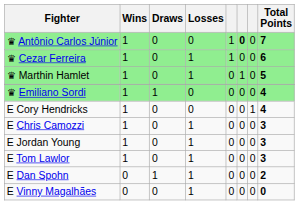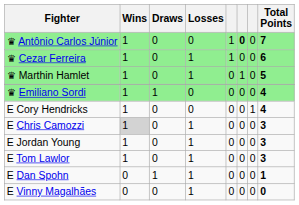E Chris Camozzi | Wins: no background -> lightgrey background
E Dan Spohn | Total Points: 2 -> 1
